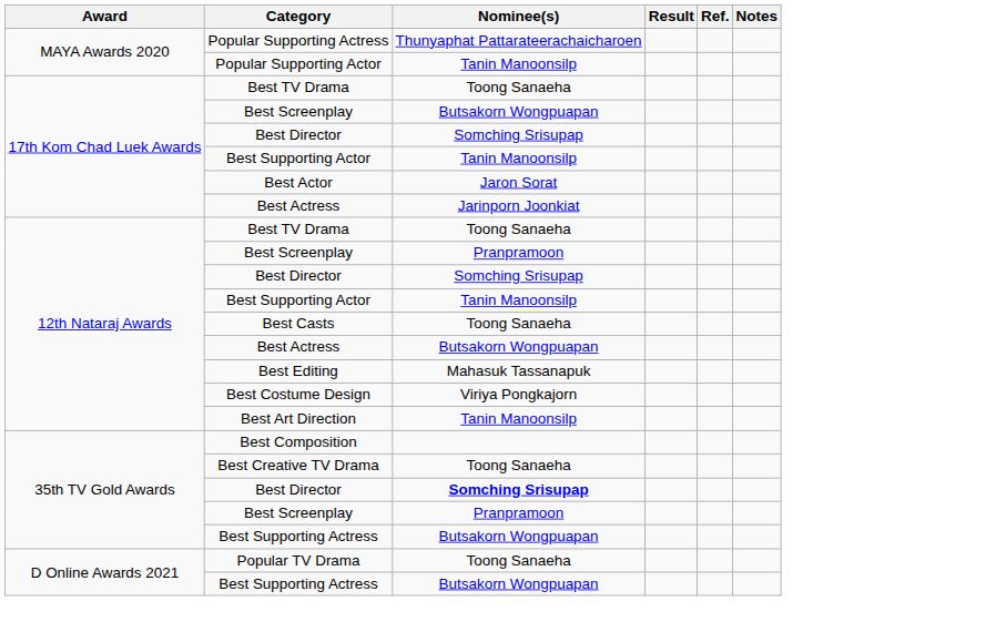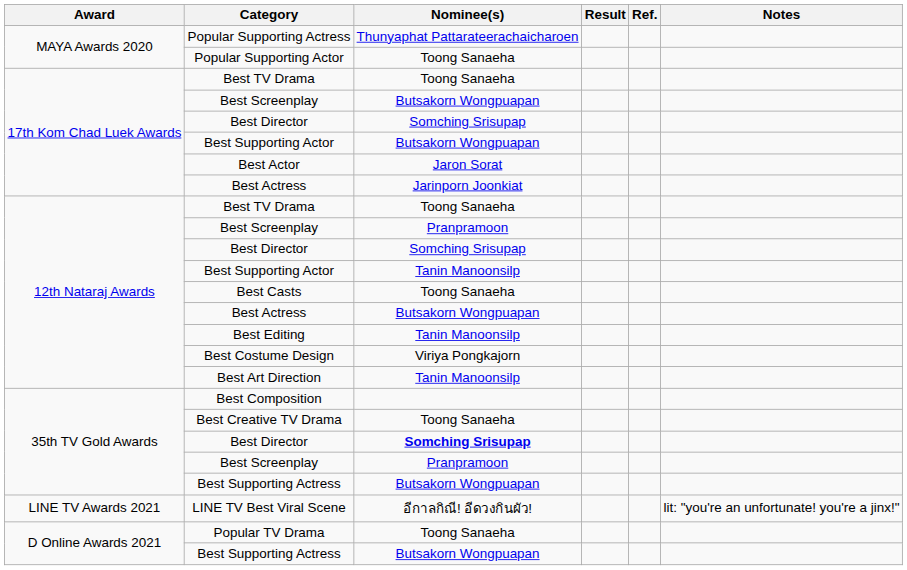Popular Supporting Actor | Nominee(s): Tanin Manoonsilp -> Toong Sanaeha
17th Kom Chad Luek Awards / Best Supporting Actor | Nominee(s): Tanin Manoonsilp -> Butsakorn Wongpuapan
Best Editing | Nominee(s): Mahasuk Tassanapuk -> Tanin Manoonsilp
+ row: LINE TV Awards 2021 | LINE TV Best Viral Scene | อีกาลกิณี! อีดวงกินผัว! | lit: "you're an unfortunate! you're a jinx!"
